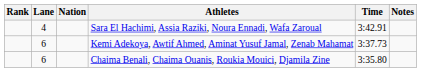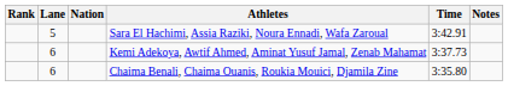Sara El Hachimi, Assia Raziki, Noura Ennadi, Wafa Zaroual | Lane: 4 -> 5
